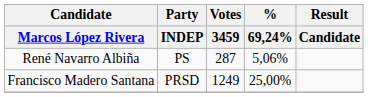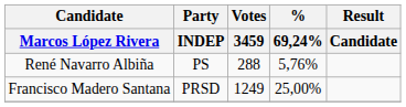René Navarro Albiña | Votes / 3459: 287 -> 288
René Navarro Albiña | % / 69,24%: 5,06% -> 5,76%
